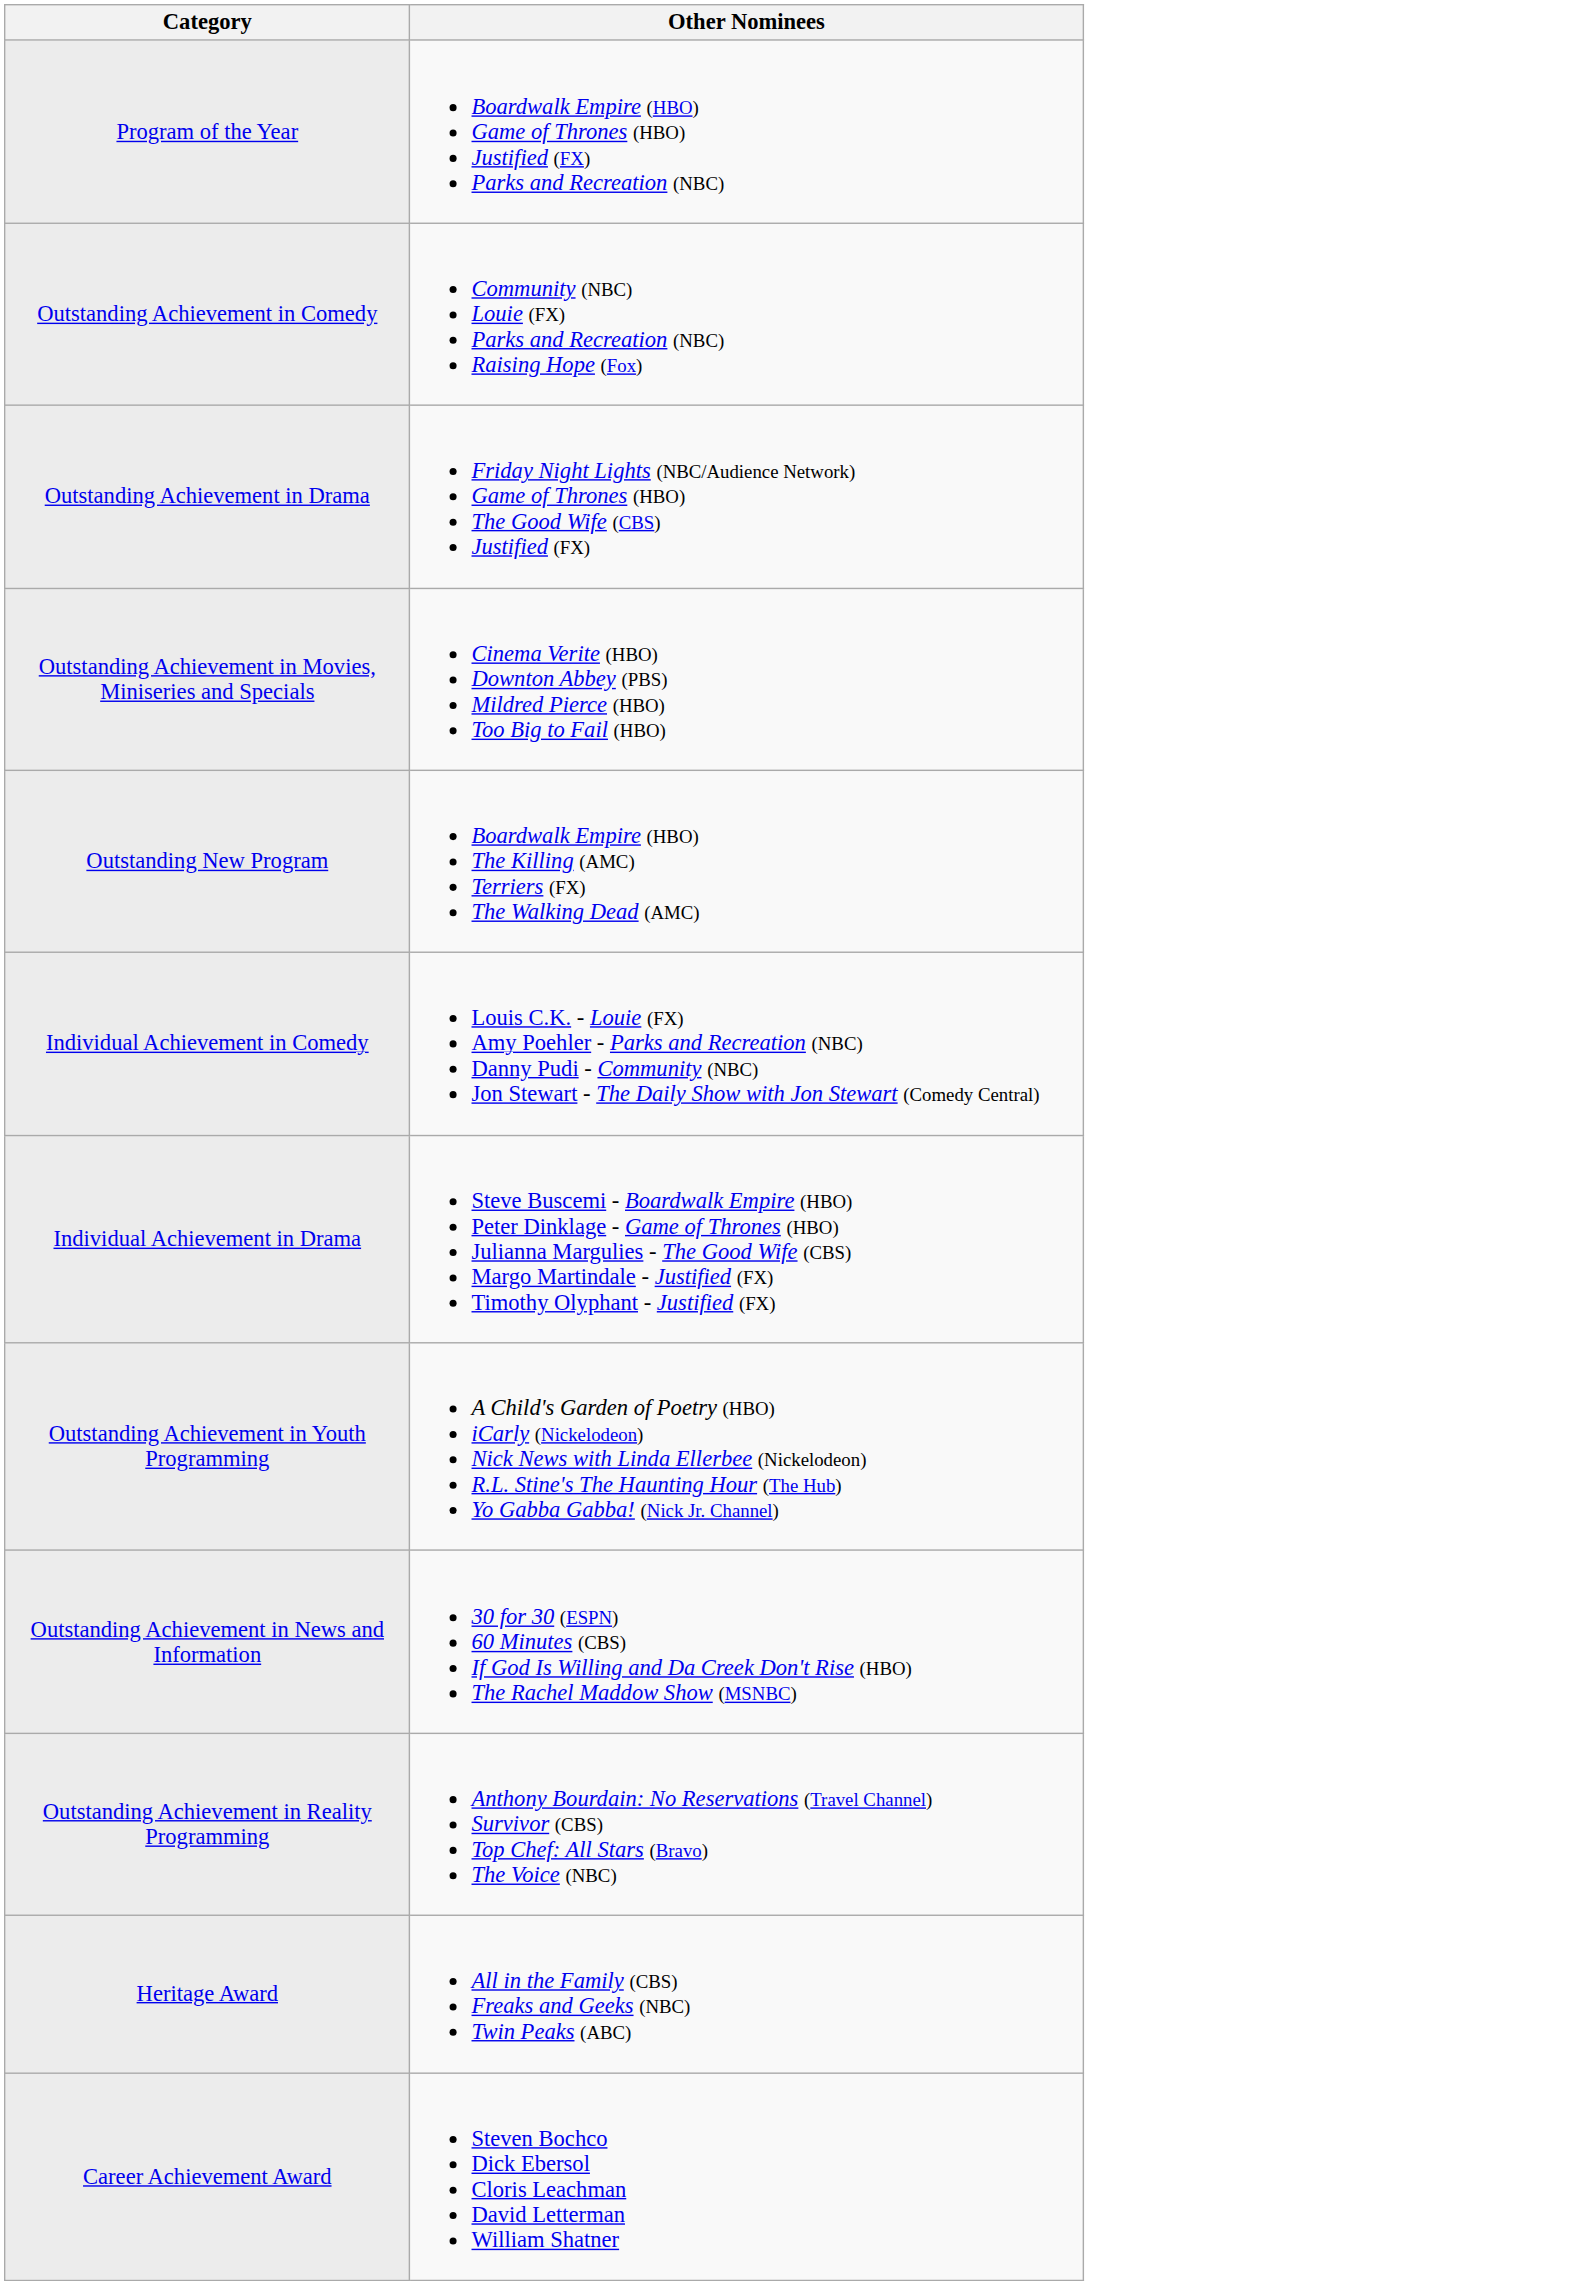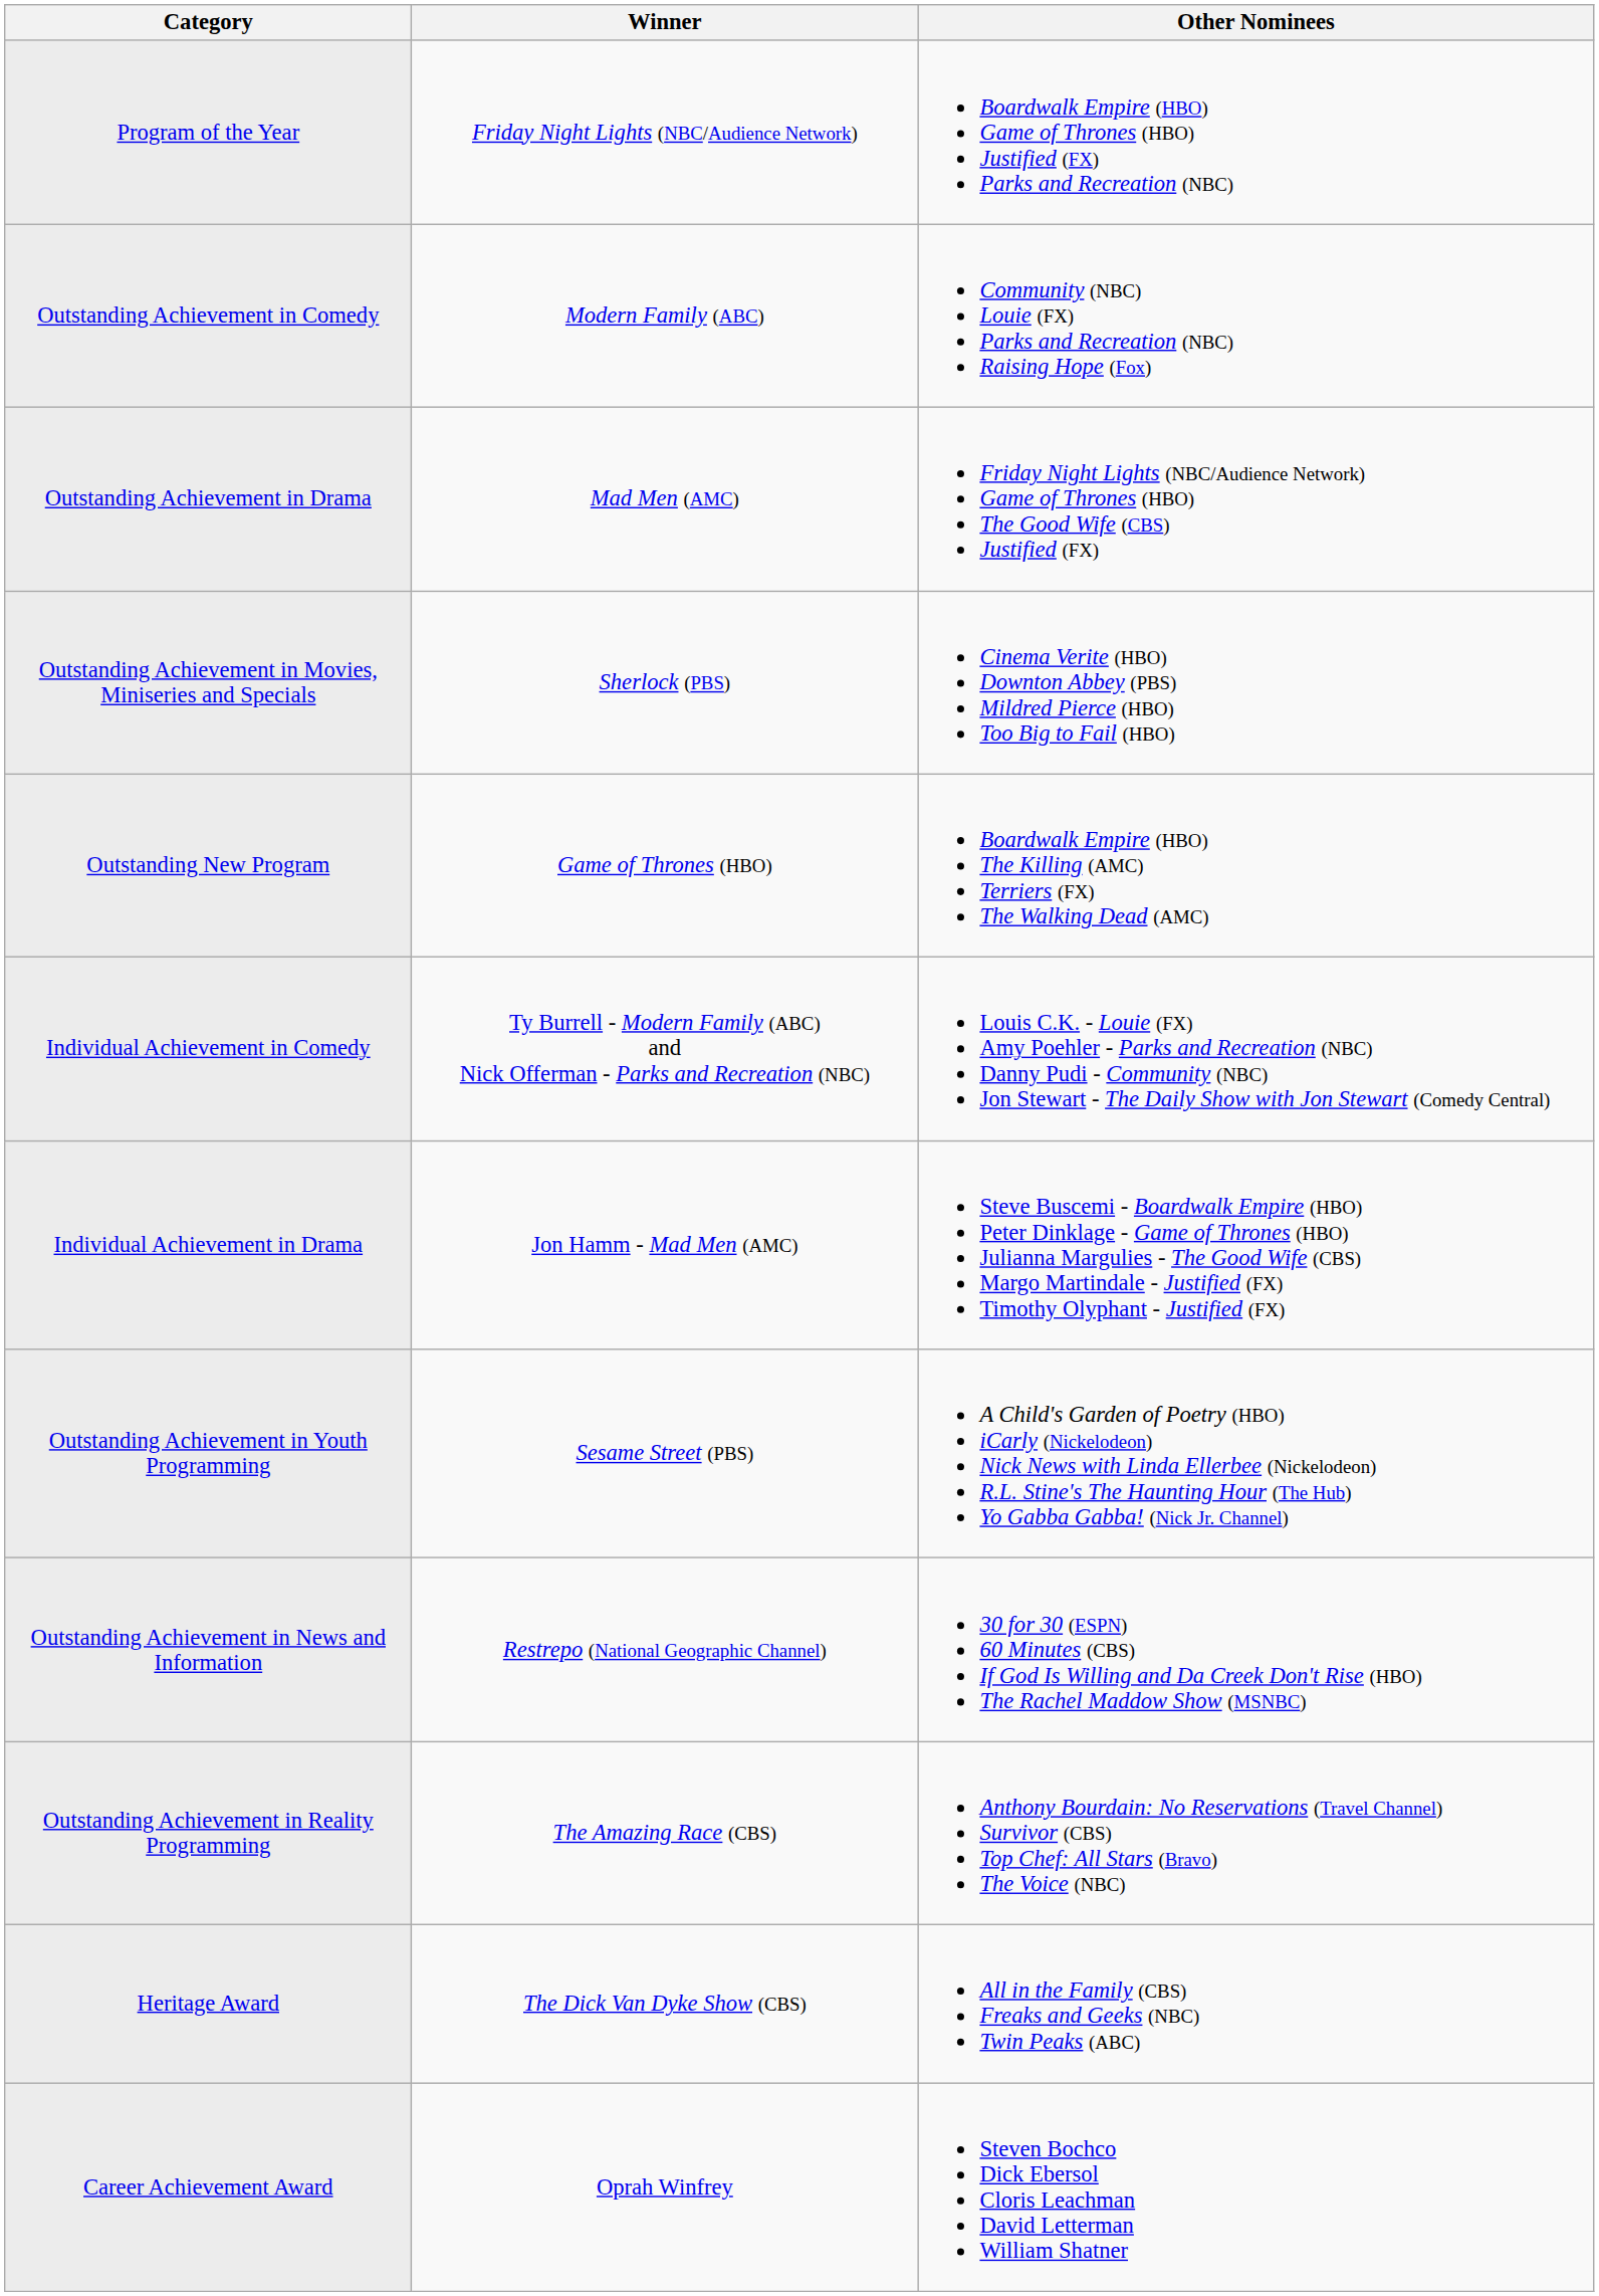+ column: Winner | Friday Night Lights (NBC/Audience Network) | Modern Family (ABC) | Mad Men (AMC) | Sherlock (PBS) | Game of Thrones (HBO) | Ty Burrell - Modern Family (ABC) and Nick Offerman - Parks and Recreation (NBC) | Jon Hamm - Mad Men (AMC) | Sesame Street (PBS) | Restrepo (National Geographic Channel) | The Amazing Race (CBS) | The Dick Van Dyke Show (CBS) | Oprah Winfrey
